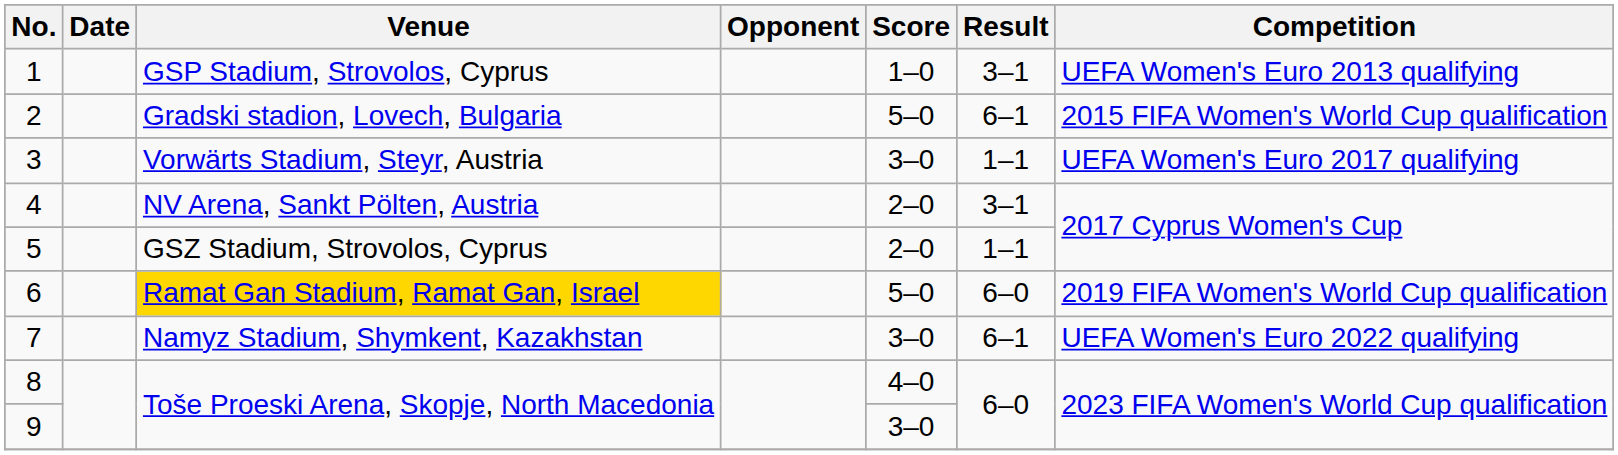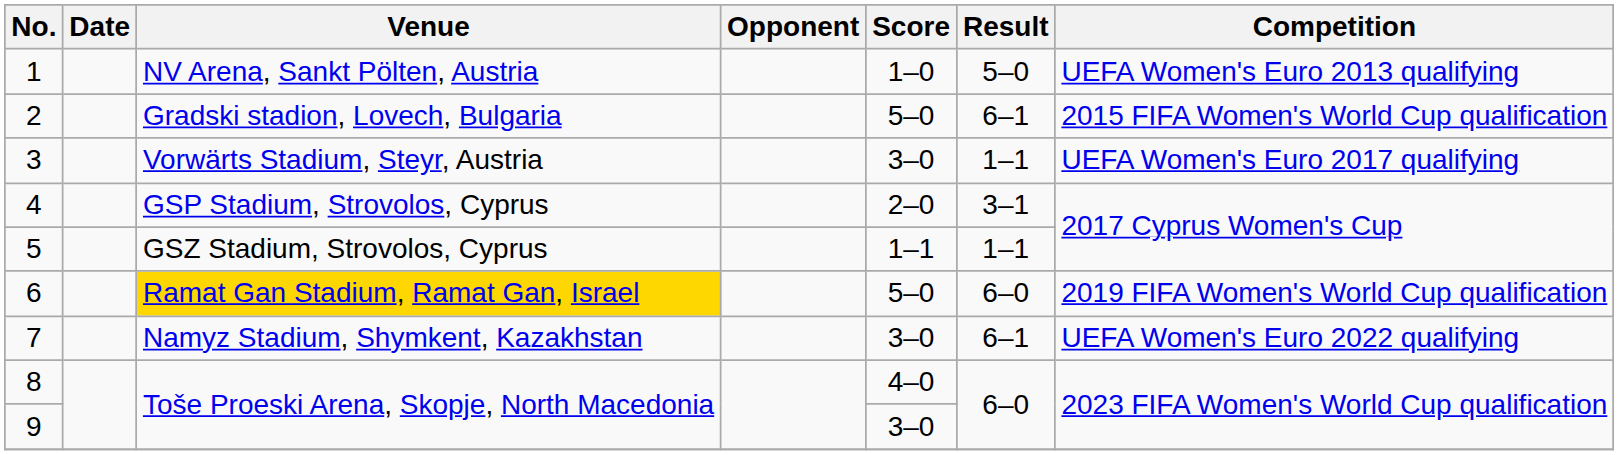1 | Venue: GSP Stadium, Strovolos, Cyprus -> NV Arena, Sankt Pölten, Austria
1 | Result: 3–1 -> 5–0
4 | Venue: NV Arena, Sankt Pölten, Austria -> GSP Stadium, Strovolos, Cyprus
5 | Score: 2–0 -> 1–1
